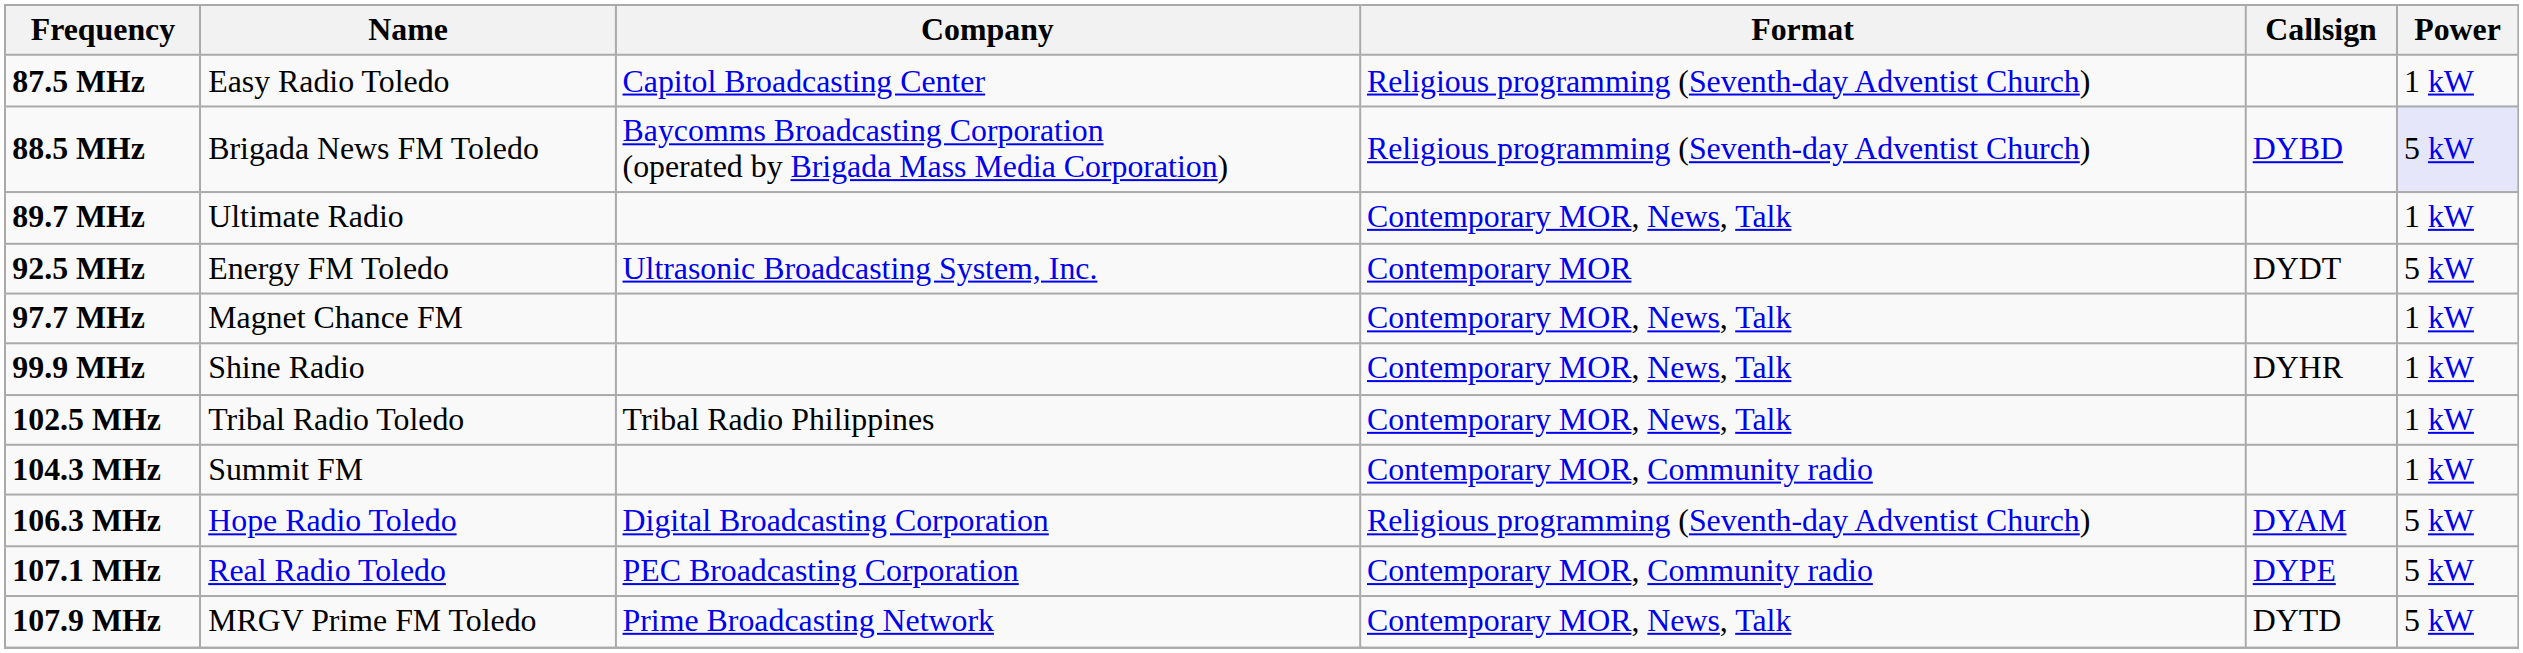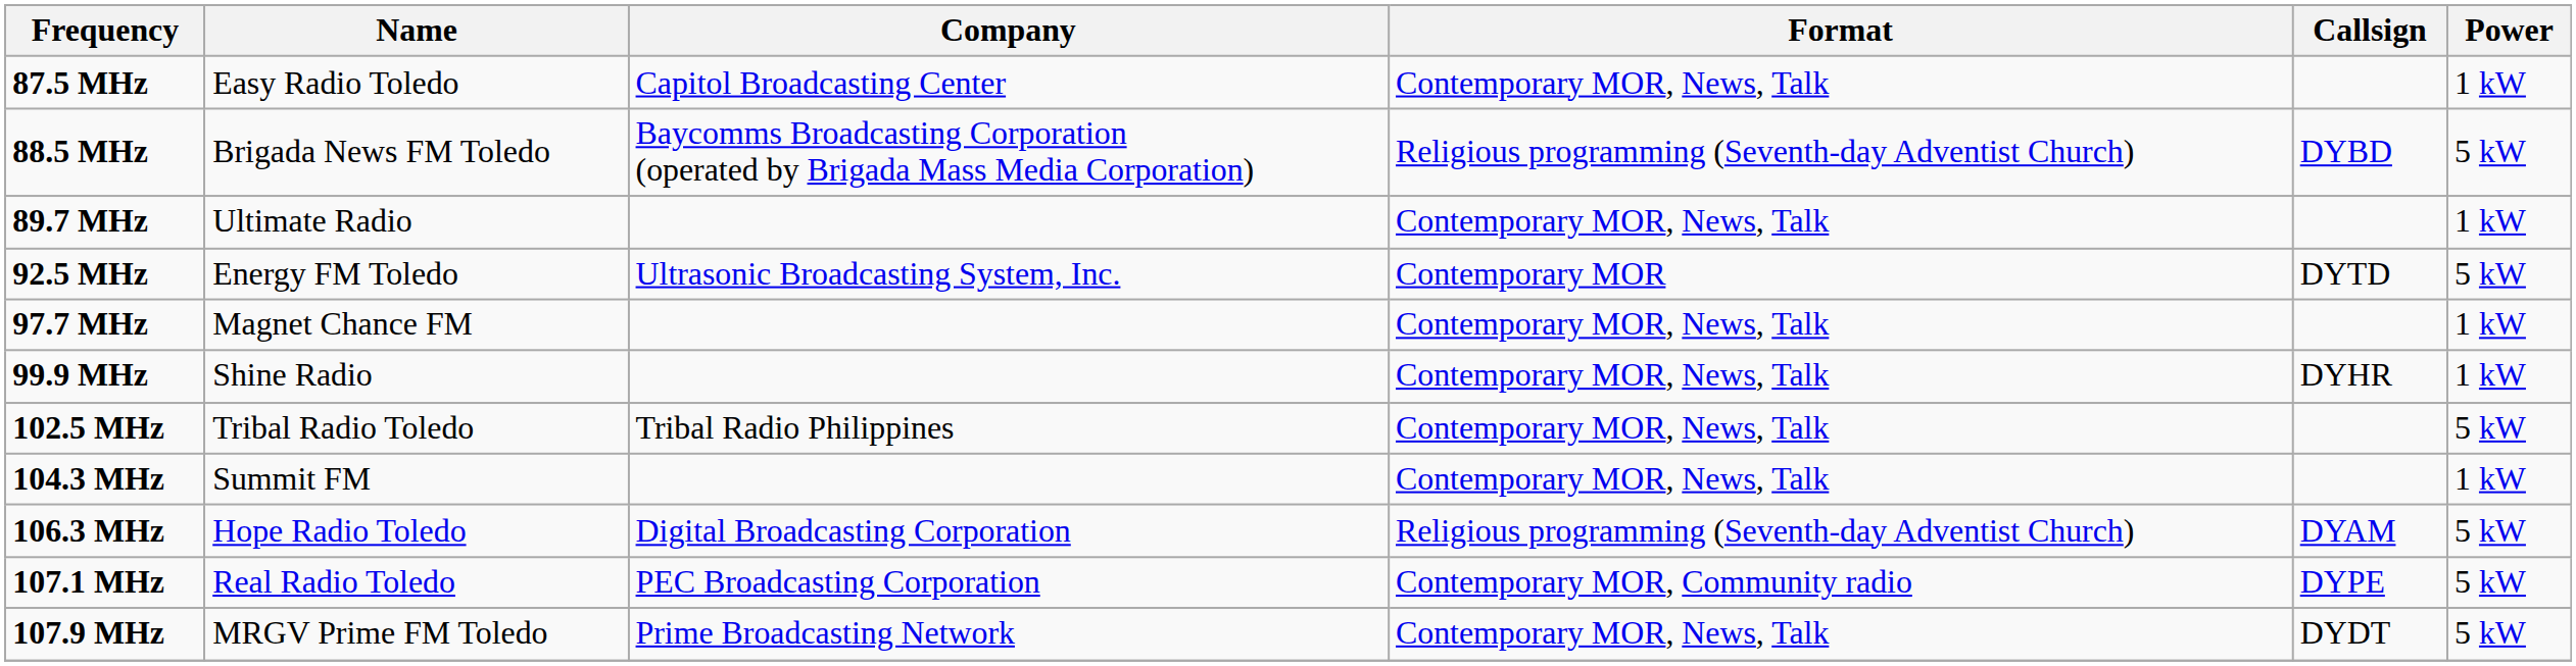87.5 MHz | Format: Religious programming (Seventh-day Adventist Church) -> Contemporary MOR, News, Talk
88.5 MHz | Power: lavender background -> no background
92.5 MHz | Callsign: DYDT -> DYTD
102.5 MHz | Power: 1 kW -> 5 kW
104.3 MHz | Format: Contemporary MOR, Community radio -> Contemporary MOR, News, Talk
107.9 MHz | Callsign: DYTD -> DYDT
